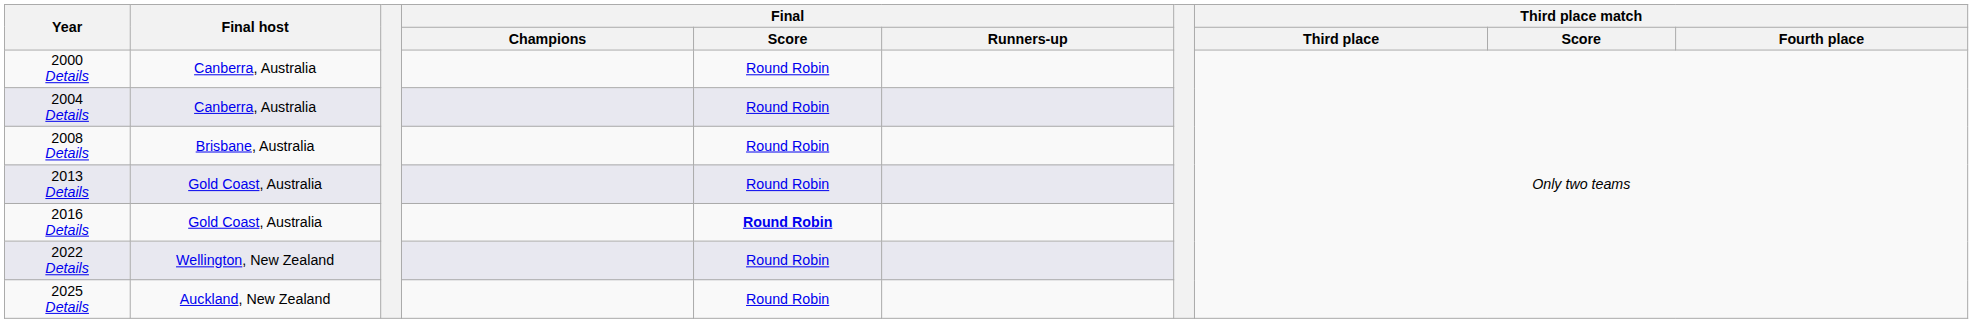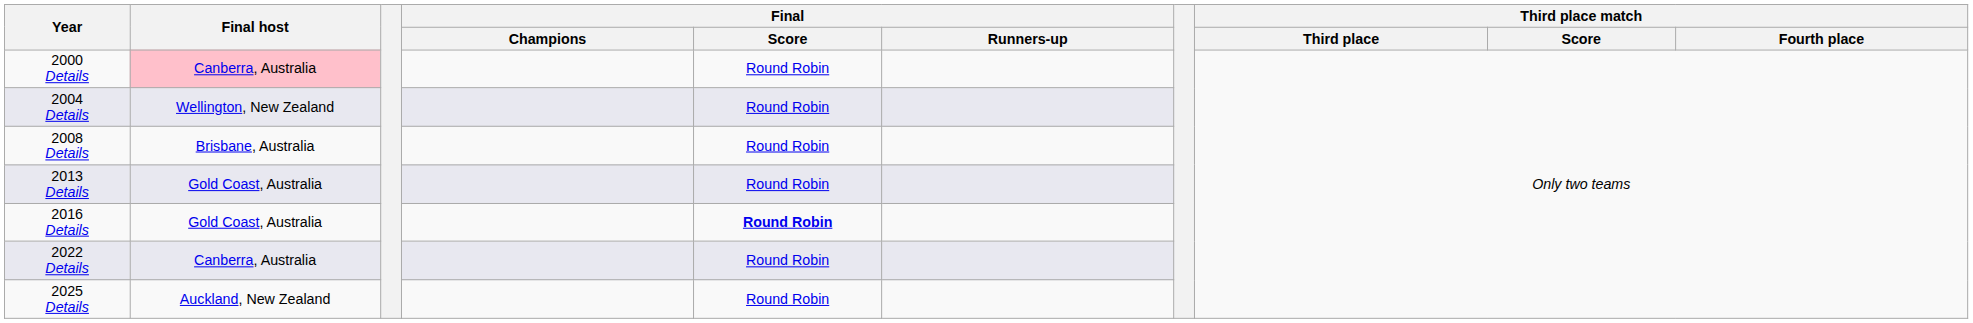2000 Details | Final host: no background -> pink background
2004 Details | Final host: Canberra, Australia -> Wellington, New Zealand
2022 Details | Final host: Wellington, New Zealand -> Canberra, Australia
